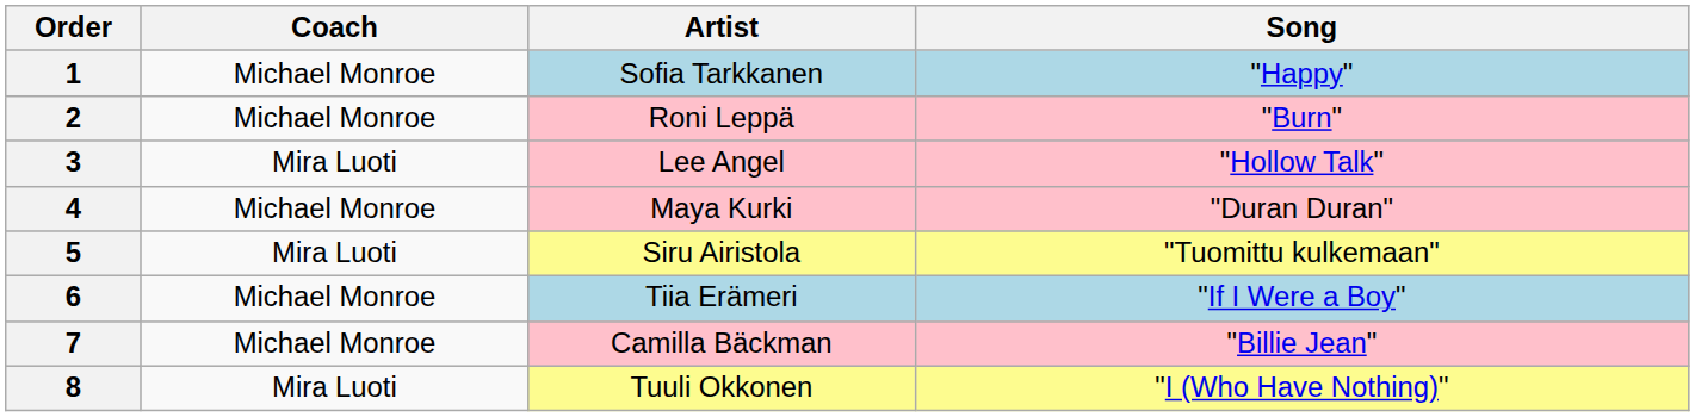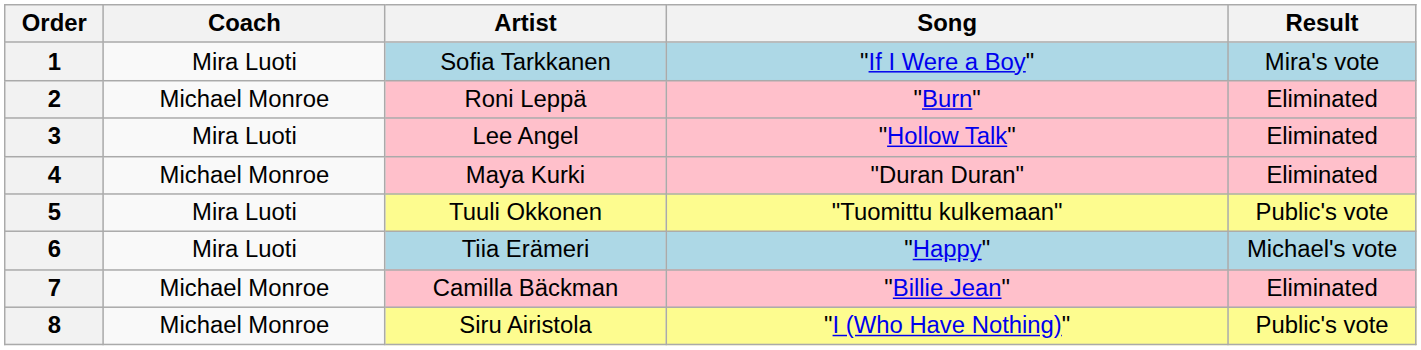+ column: Result | Mira's vote | Eliminated | Eliminated | Eliminated | Public's vote | Michael's vote | Eliminated | Public's vote
1 | Coach: Michael Monroe -> Mira Luoti
1 | Song: "Happy" -> "If I Were a Boy"
5 | Artist: Siru Airistola -> Tuuli Okkonen
6 | Coach: Michael Monroe -> Mira Luoti
6 | Song: "If I Were a Boy" -> "Happy"
8 | Coach: Mira Luoti -> Michael Monroe
8 | Artist: Tuuli Okkonen -> Siru Airistola
